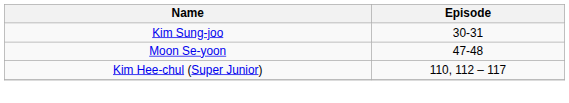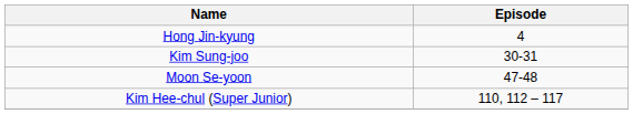+ row: Hong Jin-kyung | 4
